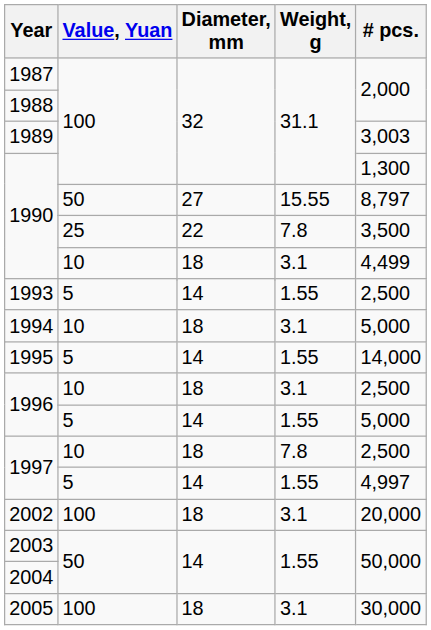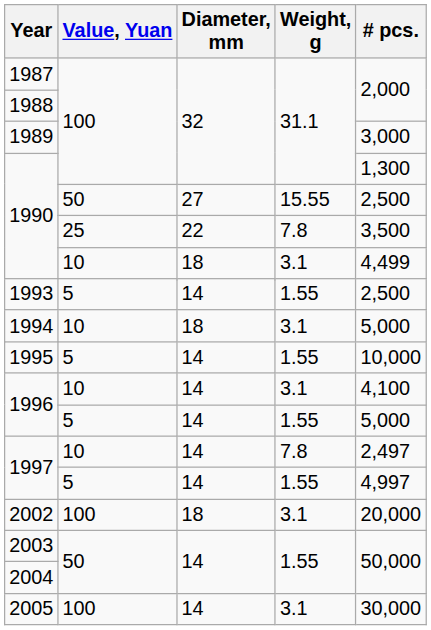1989 | # pcs.: 3,003 -> 3,000
1990 / 50 | # pcs.: 8,797 -> 2,500
1995 / 5 | # pcs.: 14,000 -> 10,000
1996 / 10 | Diameter, mm: 18 -> 14
1996 / 10 | # pcs.: 2,500 -> 4,100
1997 / 10 | Diameter, mm: 18 -> 14
1997 / 10 | # pcs.: 2,500 -> 2,497
2005 | Diameter, mm: 18 -> 14
